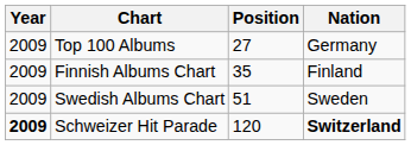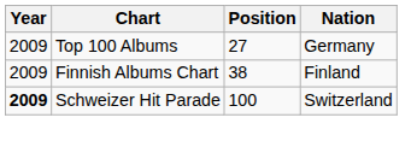Finnish Albums Chart | Position: 35 -> 38
- row: 2009 | Swedish Albums Chart | 51 | Sweden
Schweizer Hit Parade | Position: 120 -> 100
Schweizer Hit Parade | Nation: bold -> normal
